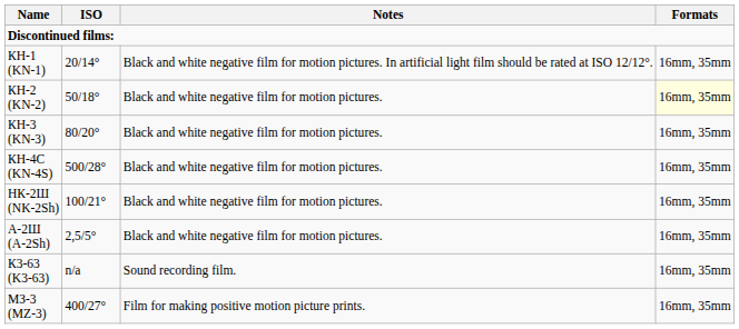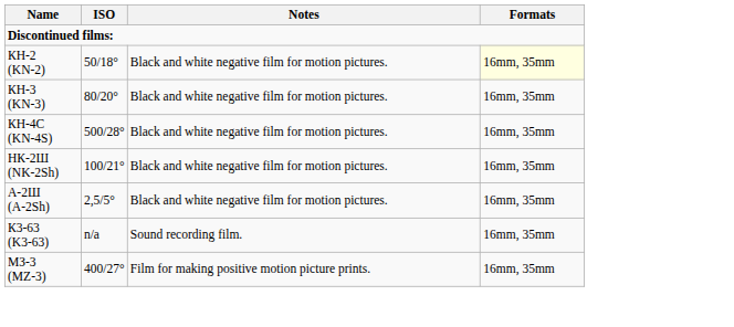- row: КН-1 (KN-1) | 20/14° | Black and white negative film for motion pictures. In artificial light film should be rated at ISO 12/12°. | 16mm, 35mm
